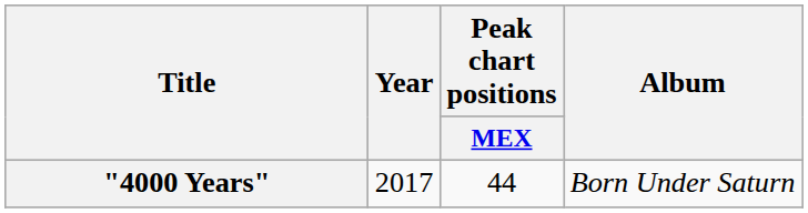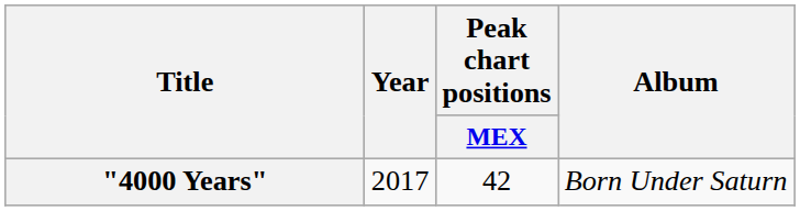"4000 Years" | Peak chart positions / MEX: 44 -> 42
